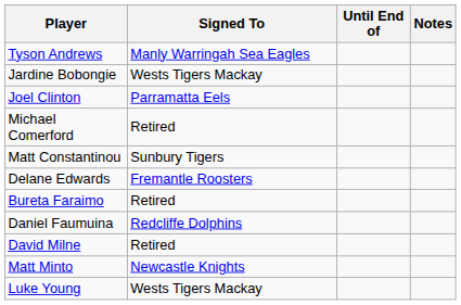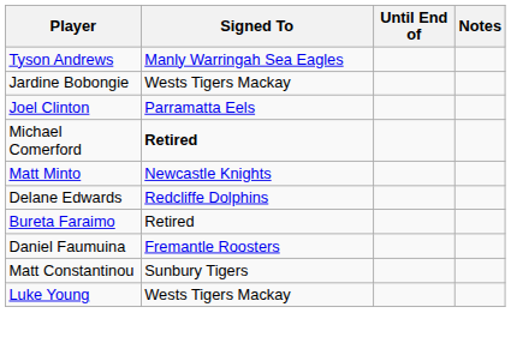Michael Comerford | Signed To: normal -> bold
rows swapped: Matt Constantinou <-> Matt Minto
Delane Edwards | Signed To: Fremantle Roosters -> Redcliffe Dolphins
Daniel Faumuina | Signed To: Redcliffe Dolphins -> Fremantle Roosters
- row: David Milne | Retired
